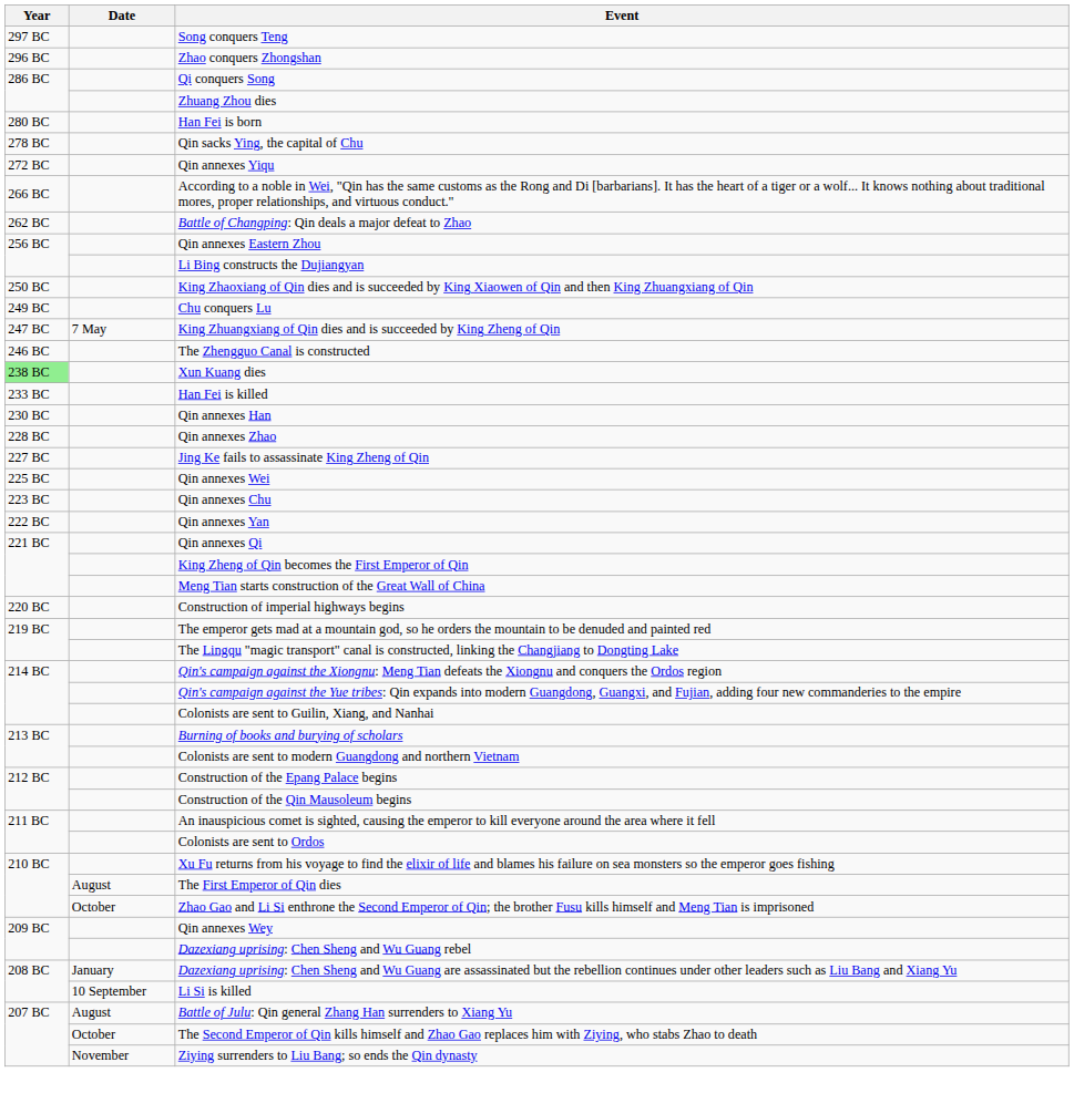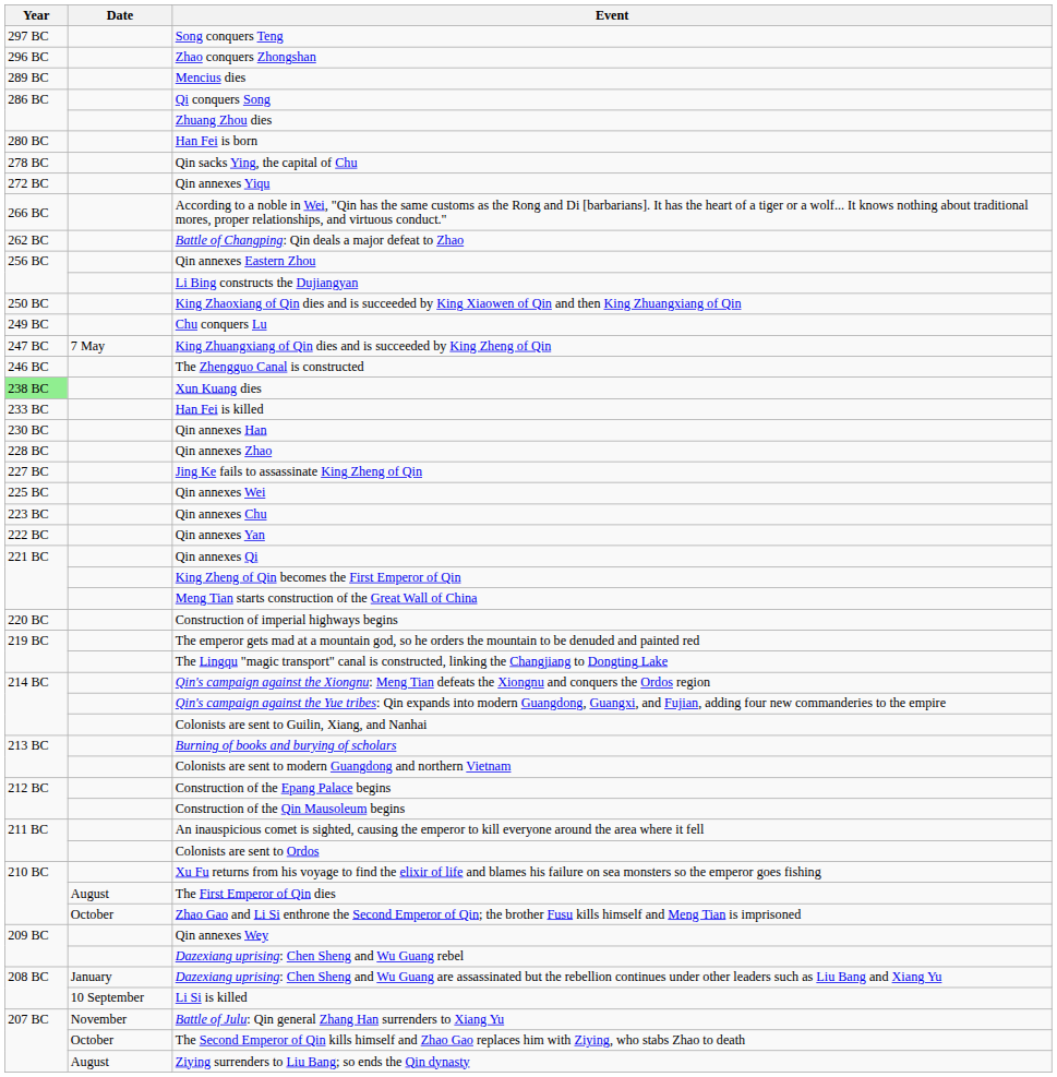+ row: 289 BC | Mencius dies
Battle of Julu: Qin general Zhang Han surrenders to Xiang Yu | Date: August -> November
Ziying surrenders to Liu Bang; so ends the Qin dynasty | Date: November -> August
